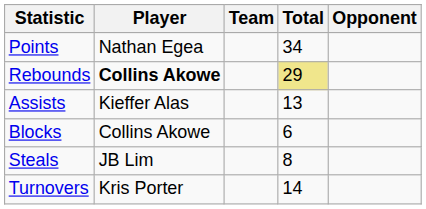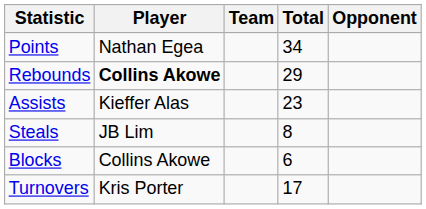Rebounds | Total: khaki background -> no background
Assists | Total: 13 -> 23
rows swapped: Steals <-> Blocks
Turnovers | Total: 14 -> 17
